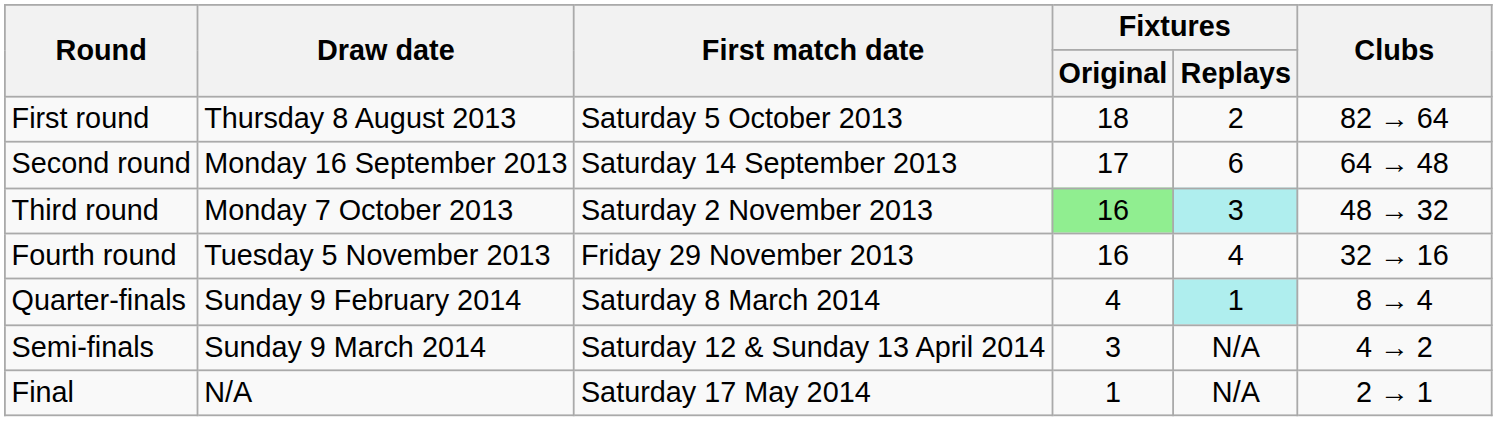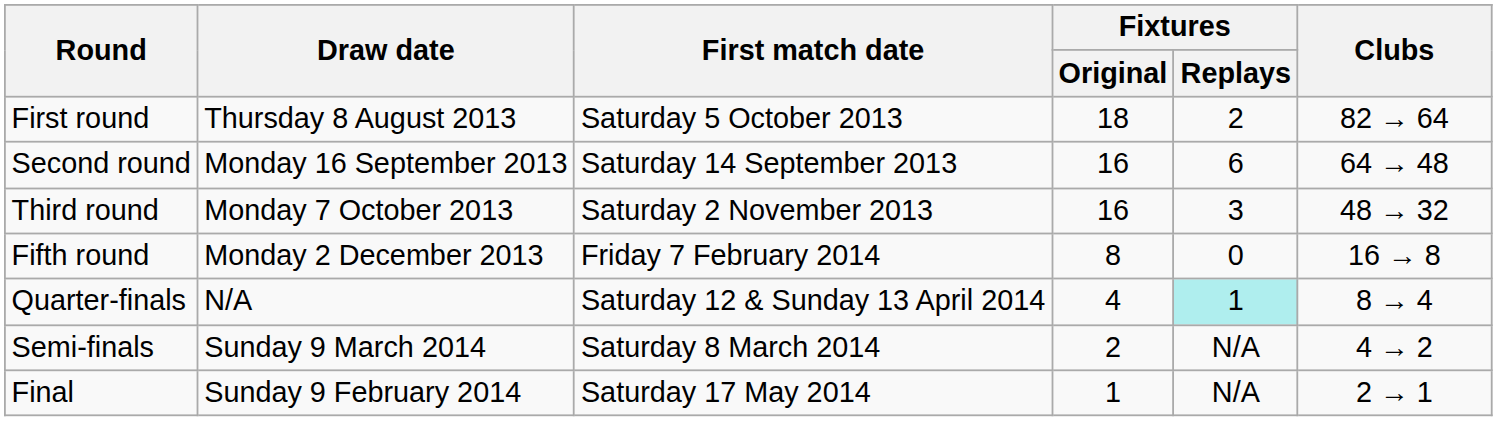Second round | Fixtures / Original: 17 -> 16
Third round | Fixtures / Original: lightgreen background -> no background
Third round | Fixtures / Replays: paleturquoise background -> no background
- row: Fourth round | Tuesday 5 November 2013 | Friday 29 November 2013 | 16 | 4 | 32 → 16
+ row: Fifth round | Monday 2 December 2013 | Friday 7 February 2014 | 8 | 0 | 16 → 8
Quarter-finals | Draw date: Sunday 9 February 2014 -> N/A
Quarter-finals | First match date: Saturday 8 March 2014 -> Saturday 12 & Sunday 13 April 2014
Semi-finals | First match date: Saturday 12 & Sunday 13 April 2014 -> Saturday 8 March 2014
Semi-finals | Fixtures / Original: 3 -> 2
Final | Draw date: N/A -> Sunday 9 February 2014
